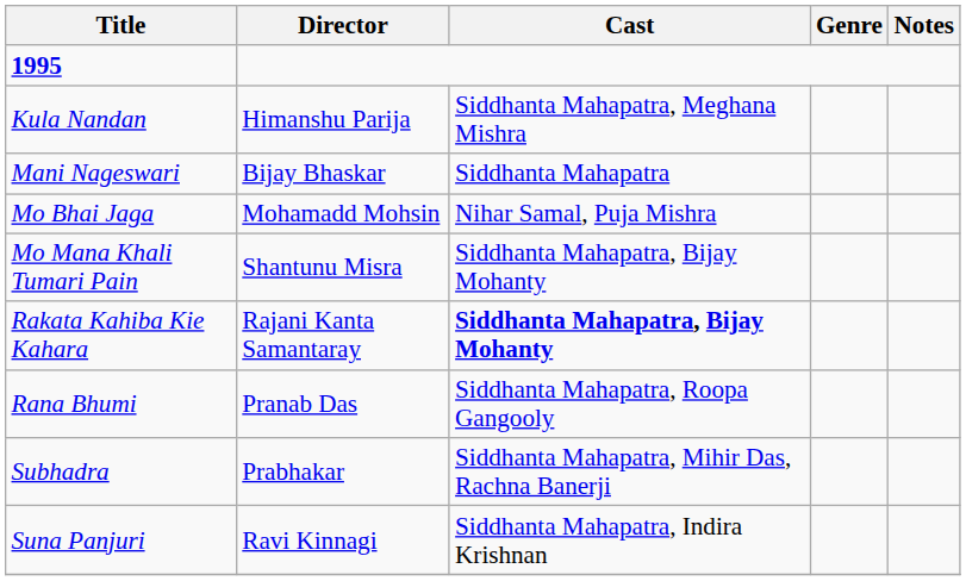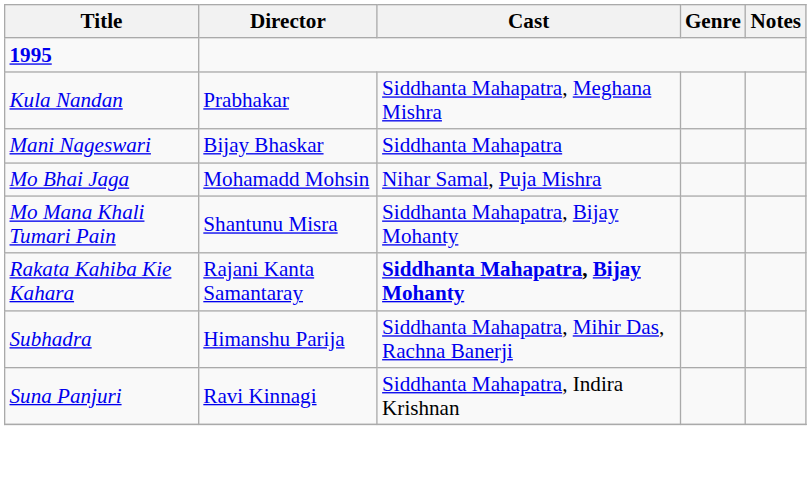Kula Nandan | Director: Himanshu Parija -> Prabhakar
- row: Rana Bhumi | Pranab Das | Siddhanta Mahapatra, Roopa Gangooly
Subhadra | Director: Prabhakar -> Himanshu Parija
